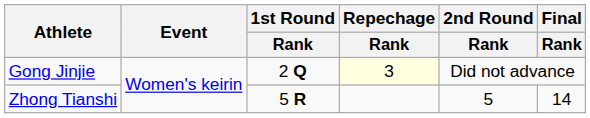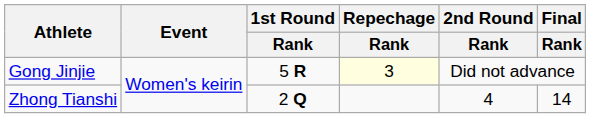Gong Jinjie | 1st Round / Rank: 2 Q -> 5 R
Zhong Tianshi | 1st Round / Rank: 5 R -> 2 Q
Zhong Tianshi | 2nd Round / Rank: 5 -> 4
